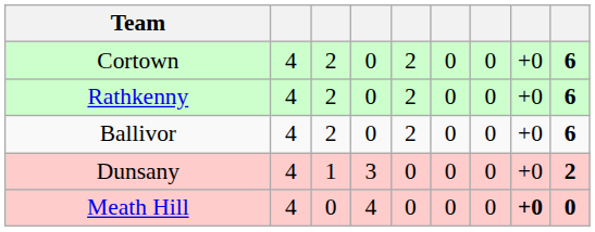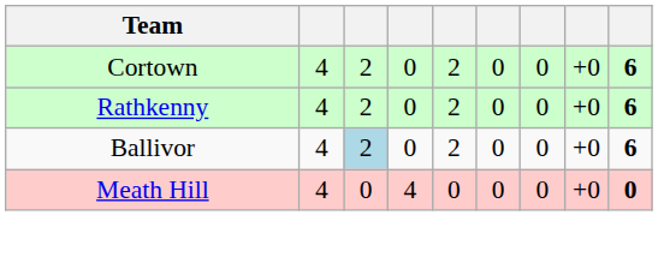Ballivor | column 3: no background -> lightblue background
- row: Dunsany | 4 | 1 | 3 | 0 | 0 | 0 | +0 | 2
Meath Hill | column 8: bold -> normal
